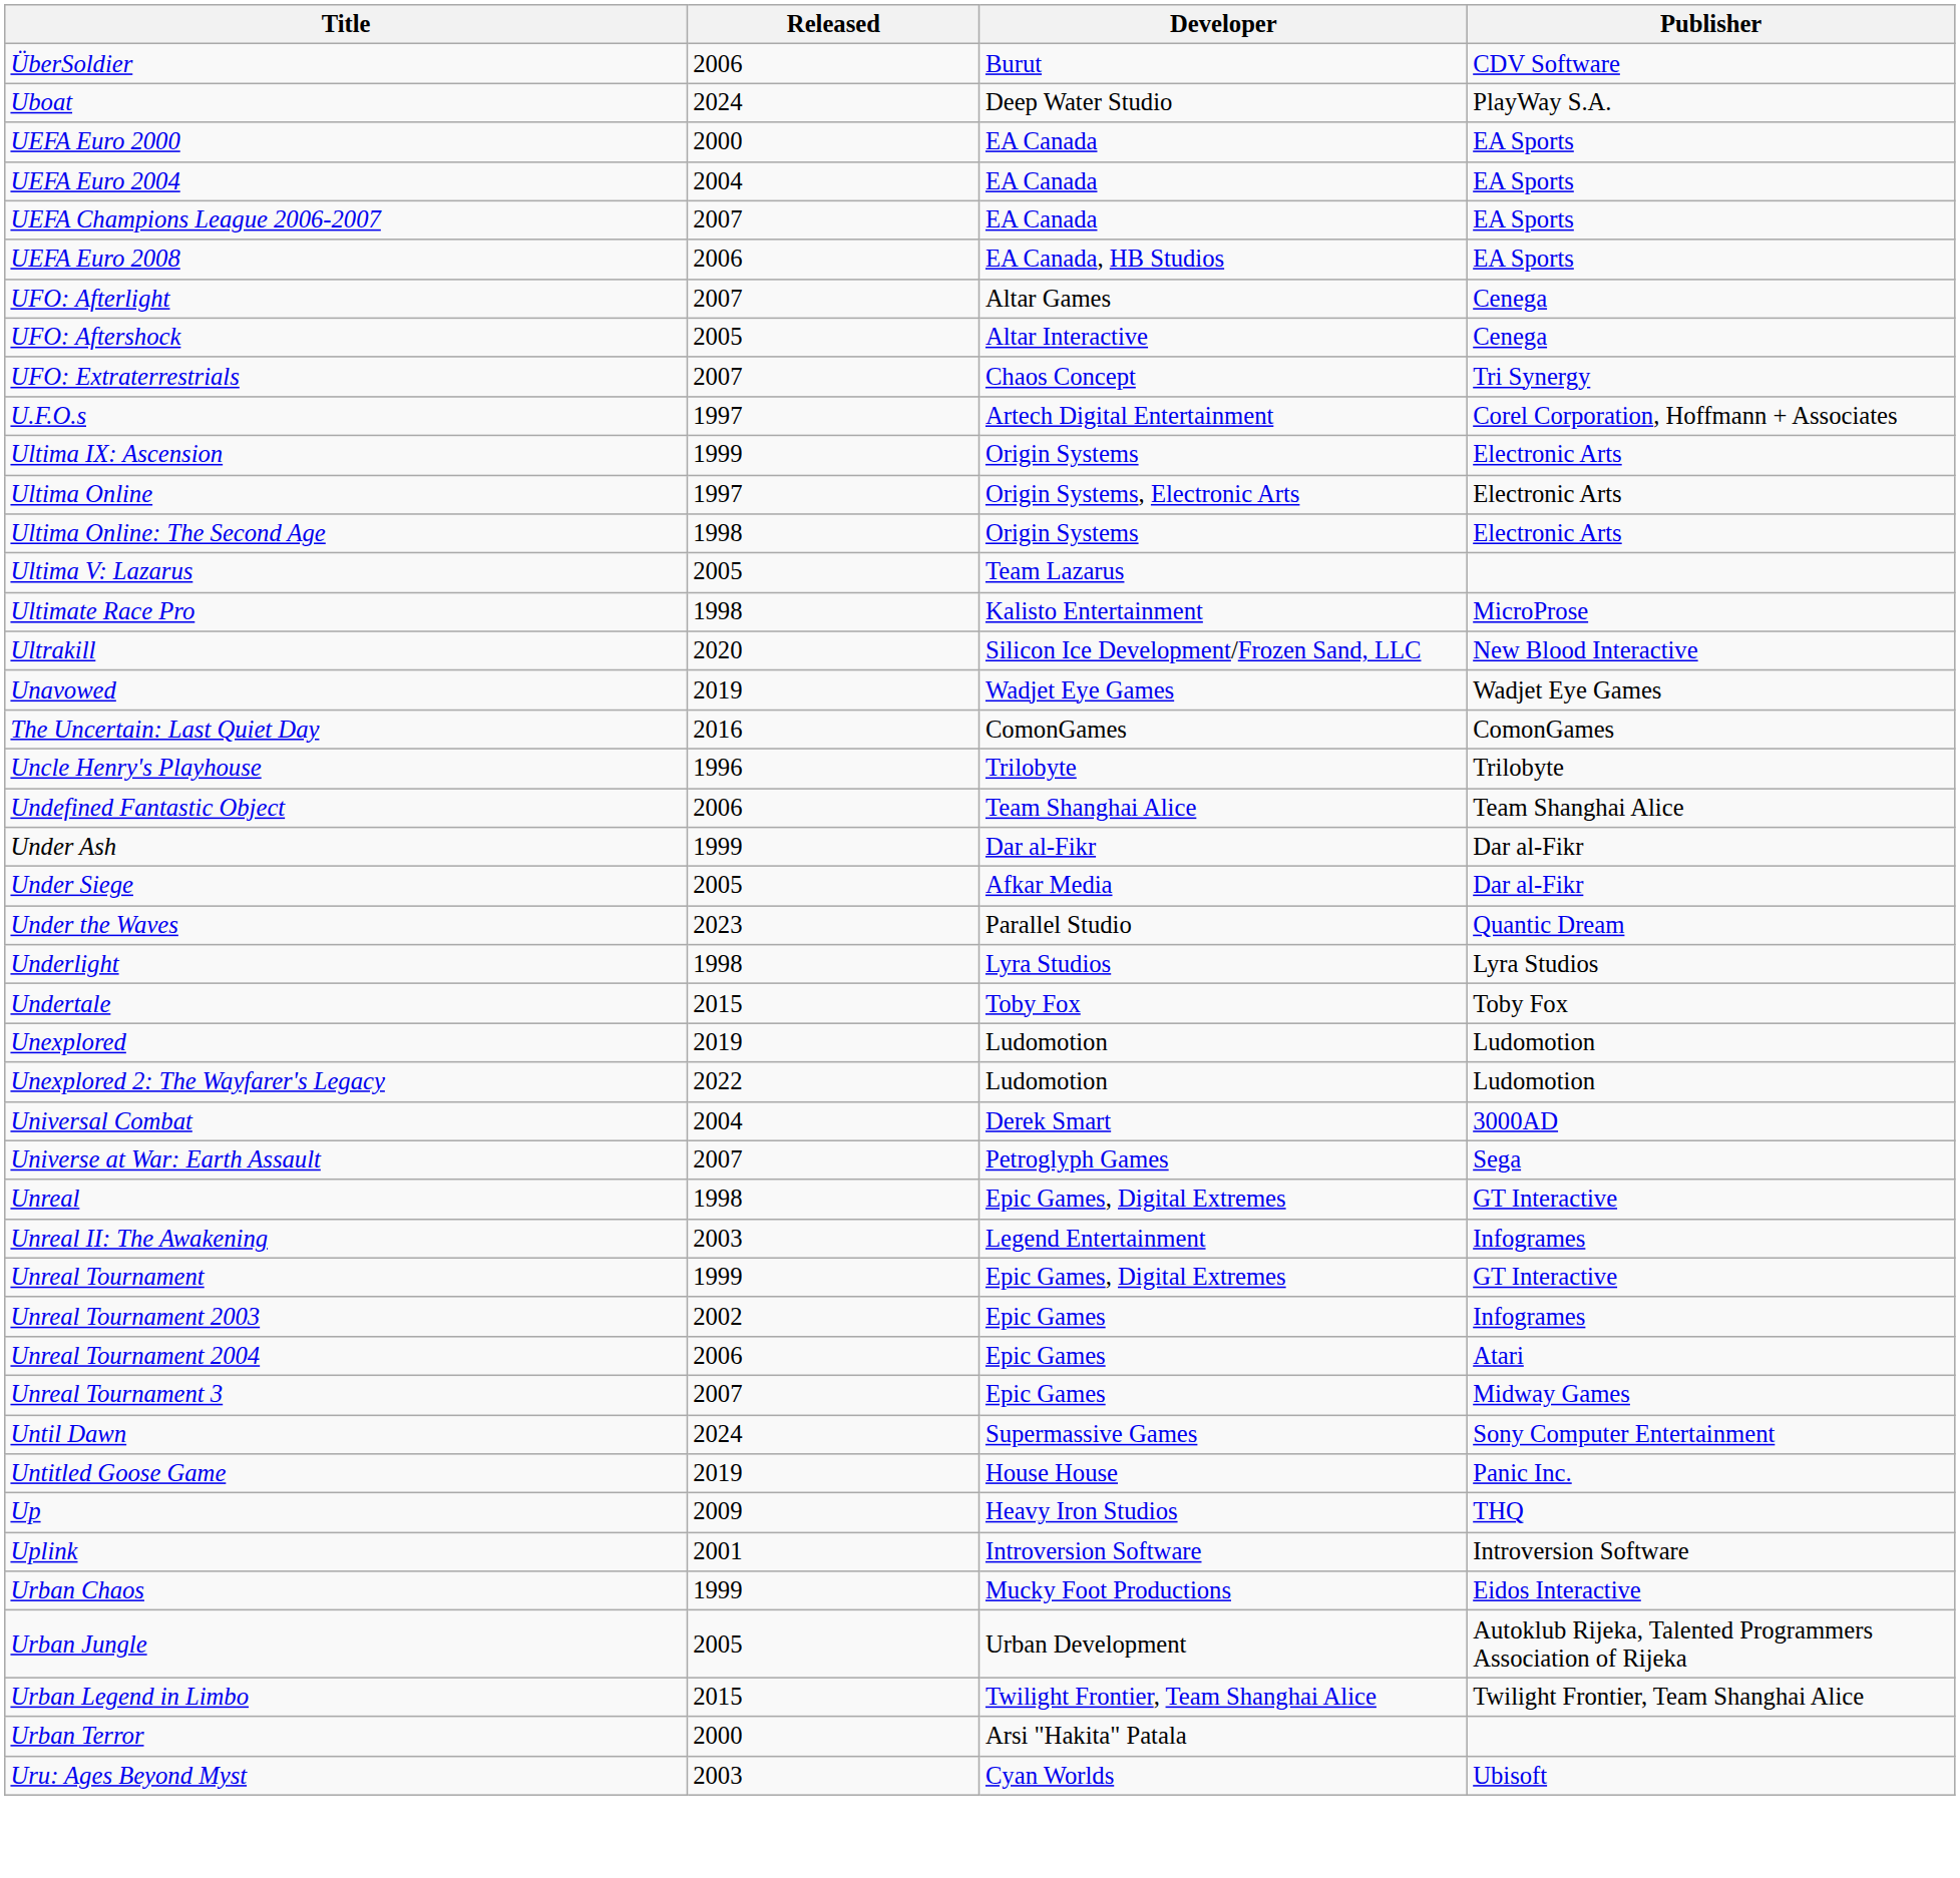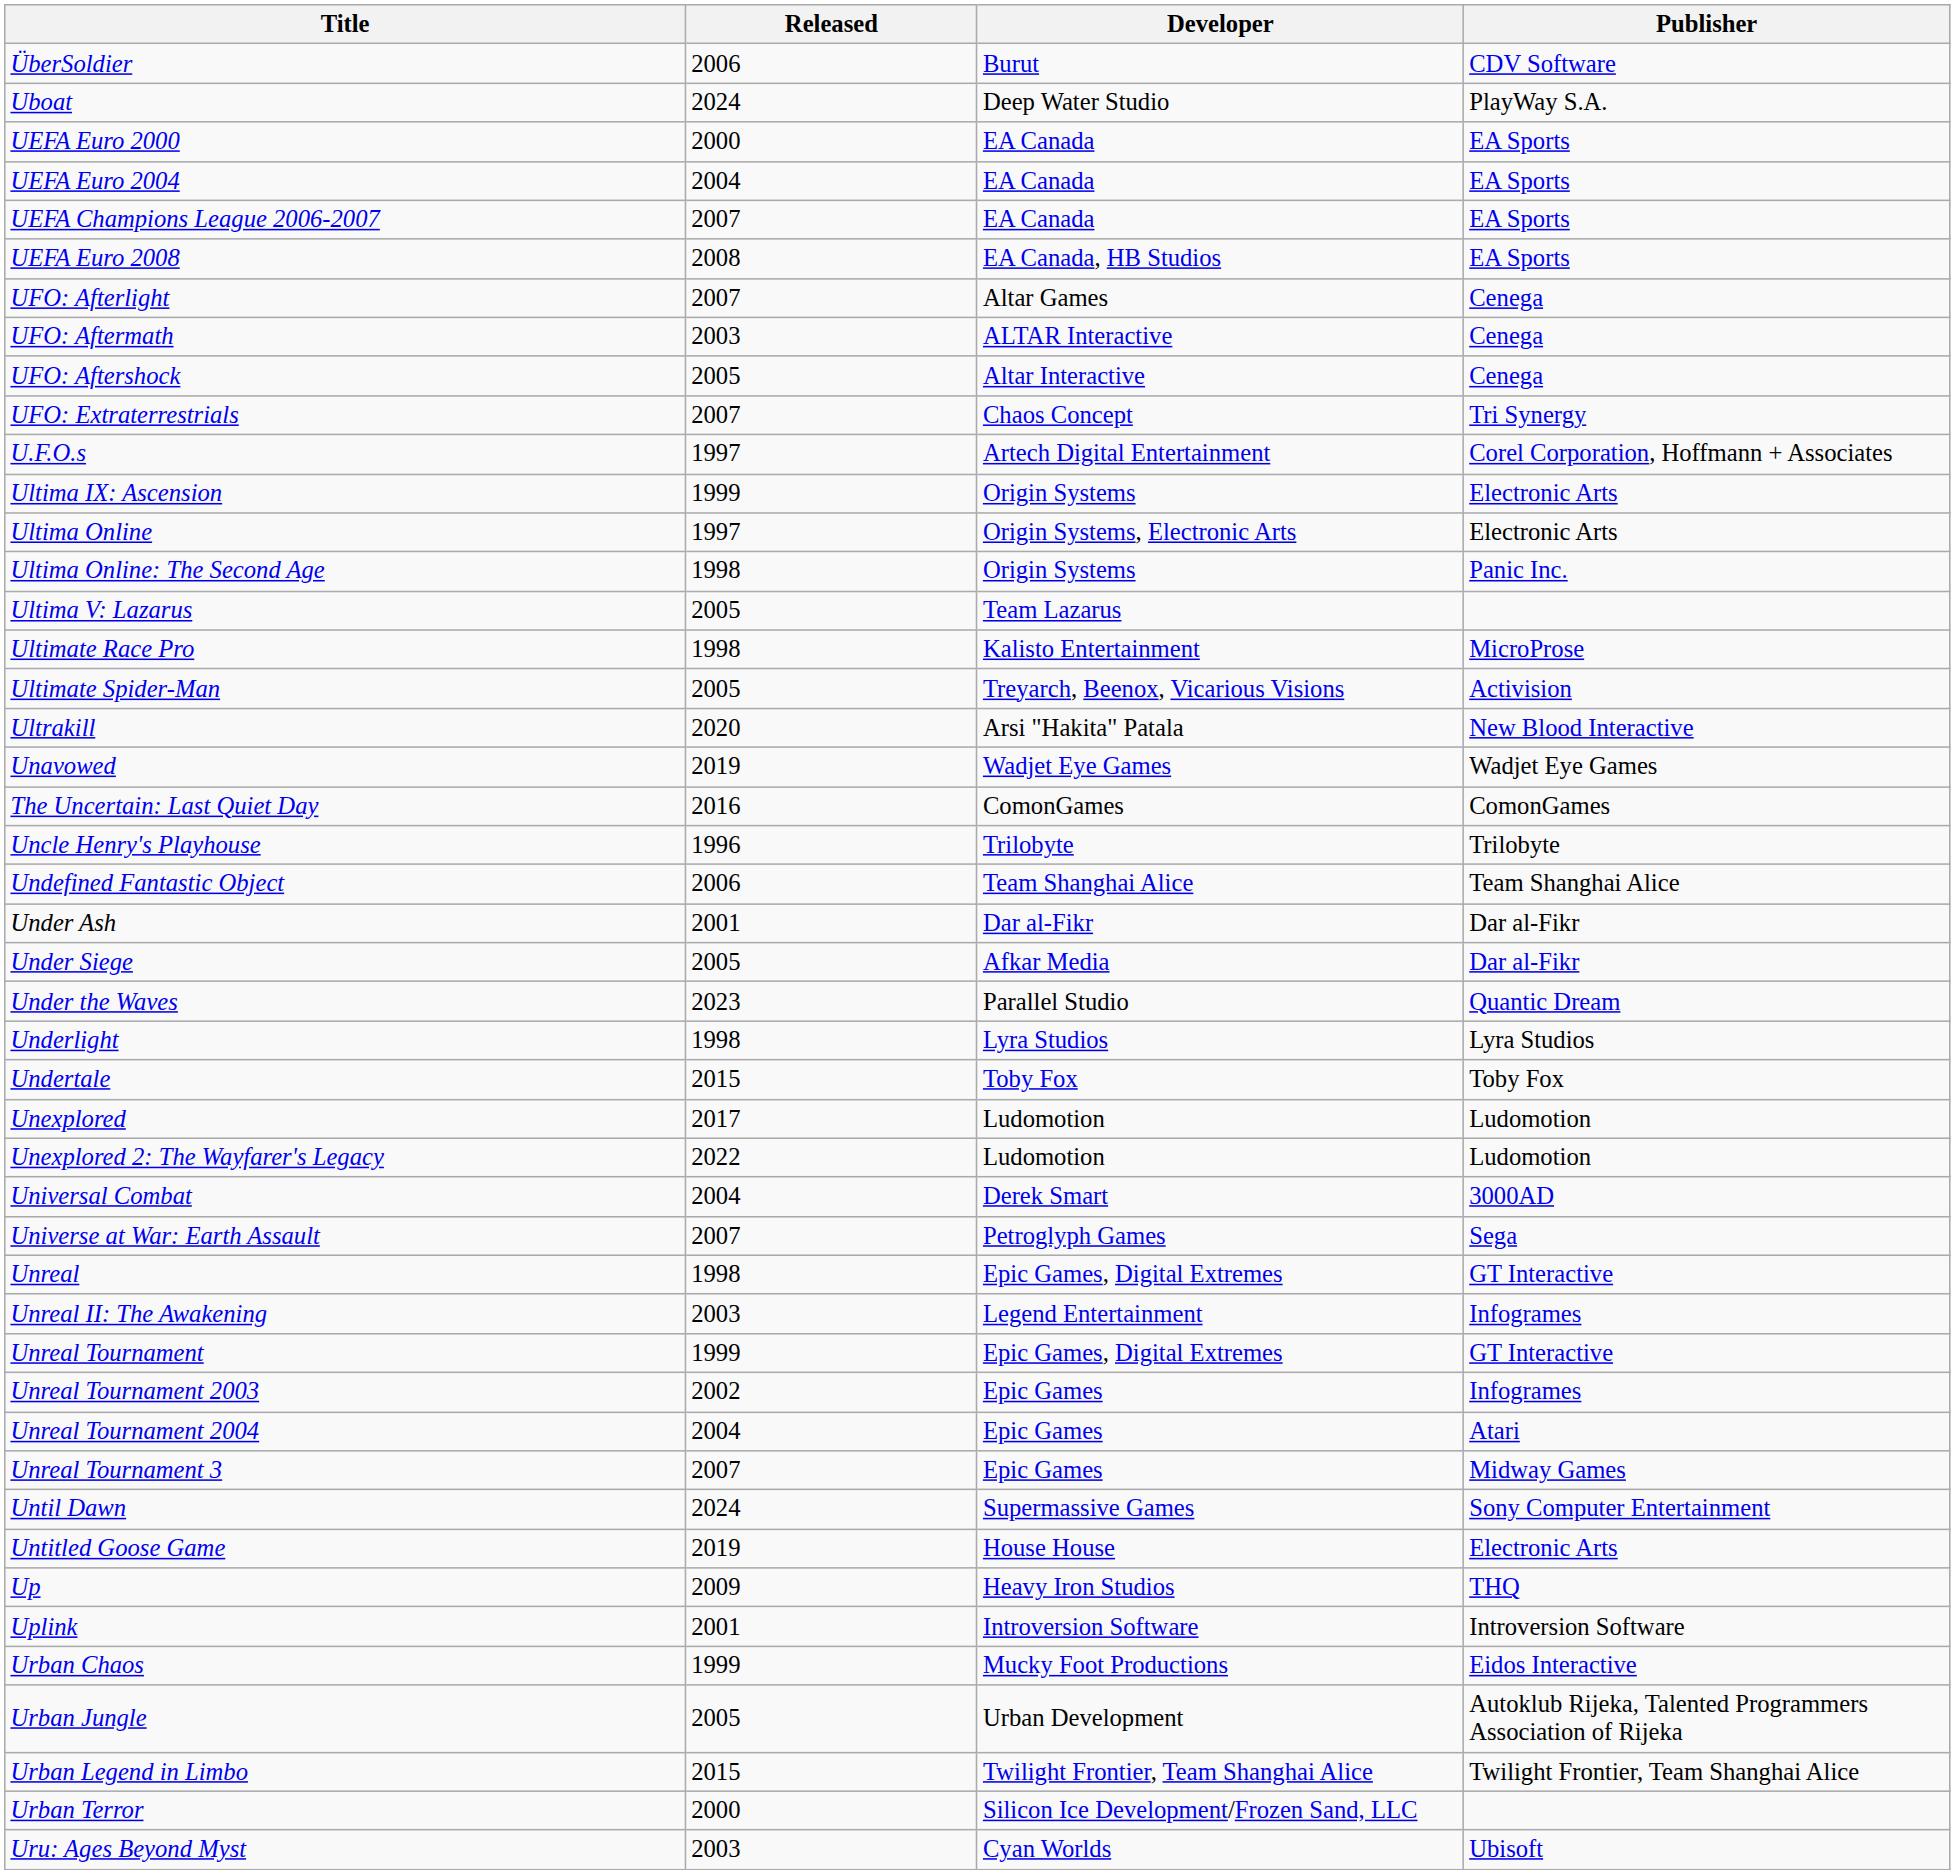UEFA Euro 2008 | Released: 2006 -> 2008
+ row: UFO: Aftermath | 2003 | ALTAR Interactive | Cenega
Ultima Online: The Second Age | Publisher: Electronic Arts -> Panic Inc.
+ row: Ultimate Spider-Man | 2005 | Treyarch, Beenox, Vicarious Visions | Activision
Ultrakill | Developer: Silicon Ice Development/Frozen Sand, LLC -> Arsi "Hakita" Patala
Under Ash | Released: 1999 -> 2001
Unexplored | Released: 2019 -> 2017
Unreal Tournament 2004 | Released: 2006 -> 2004
Untitled Goose Game | Publisher: Panic Inc. -> Electronic Arts
Urban Terror | Developer: Arsi "Hakita" Patala -> Silicon Ice Development/Frozen Sand, LLC
